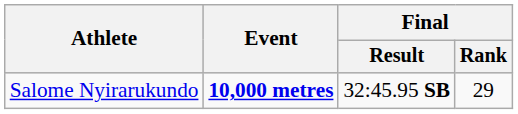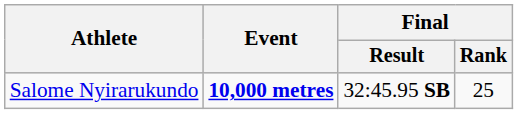Salome Nyirarukundo | Final / Rank: 29 -> 25
